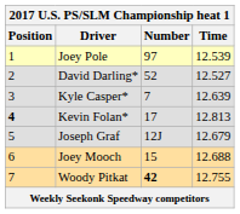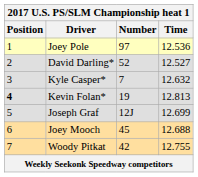Joey Pole | Time: 12.539 -> 12.536
Kyle Casper* | Time: 12.639 -> 12.632
Kevin Folan* | Number: 17 -> 19
Joseph Graf | Time: 12.679 -> 12.699
Joey Mooch | Number: 15 -> 45
Woody Pitkat | Number: bold -> normal
